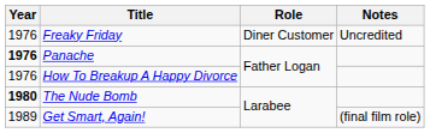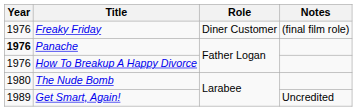Freaky Friday | Notes: Uncredited -> (final film role)
The Nude Bomb | Year: bold -> normal
Get Smart, Again! | Notes: (final film role) -> Uncredited
